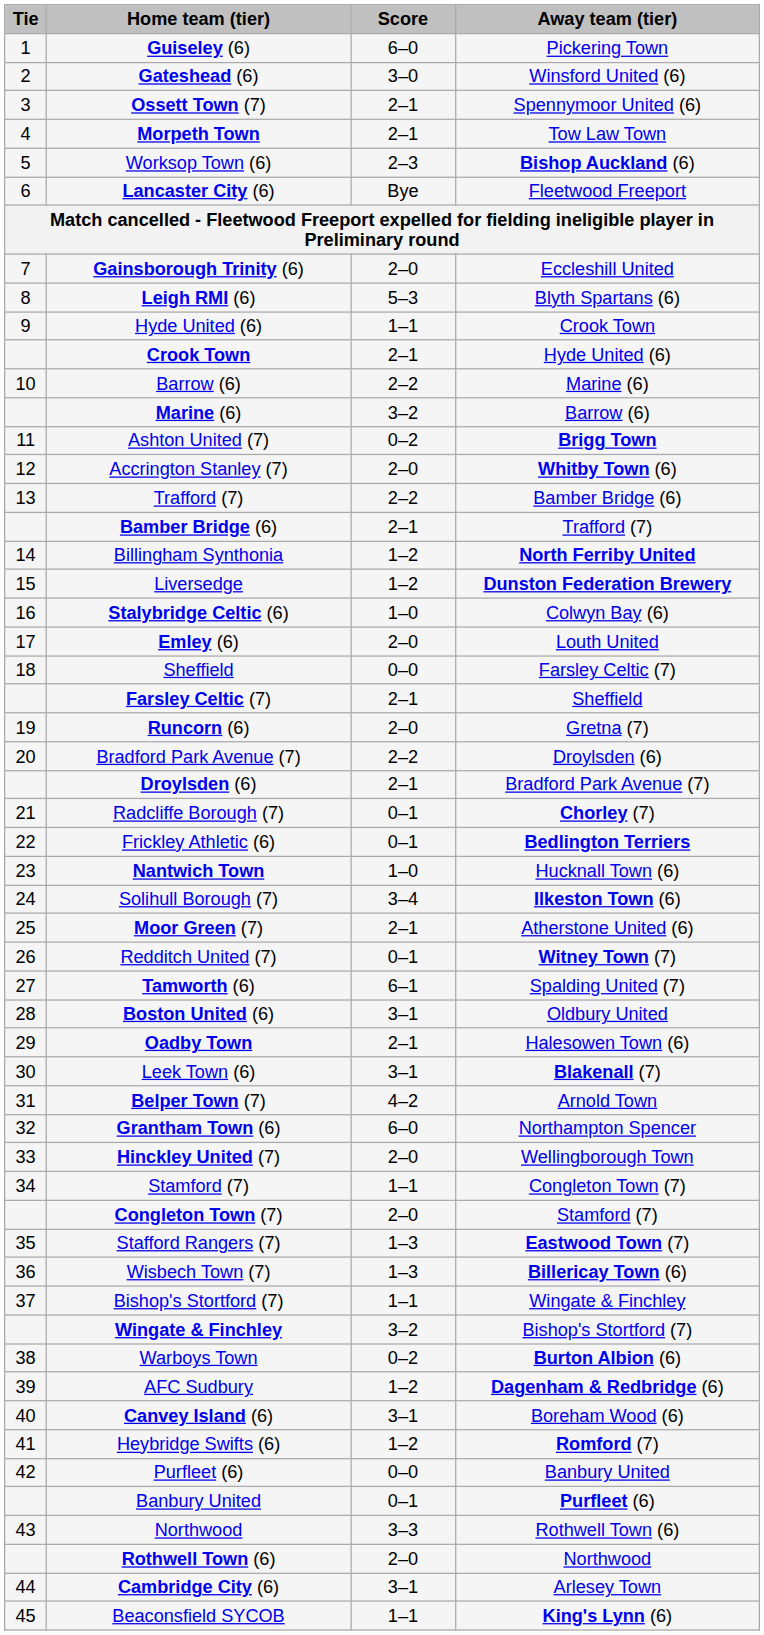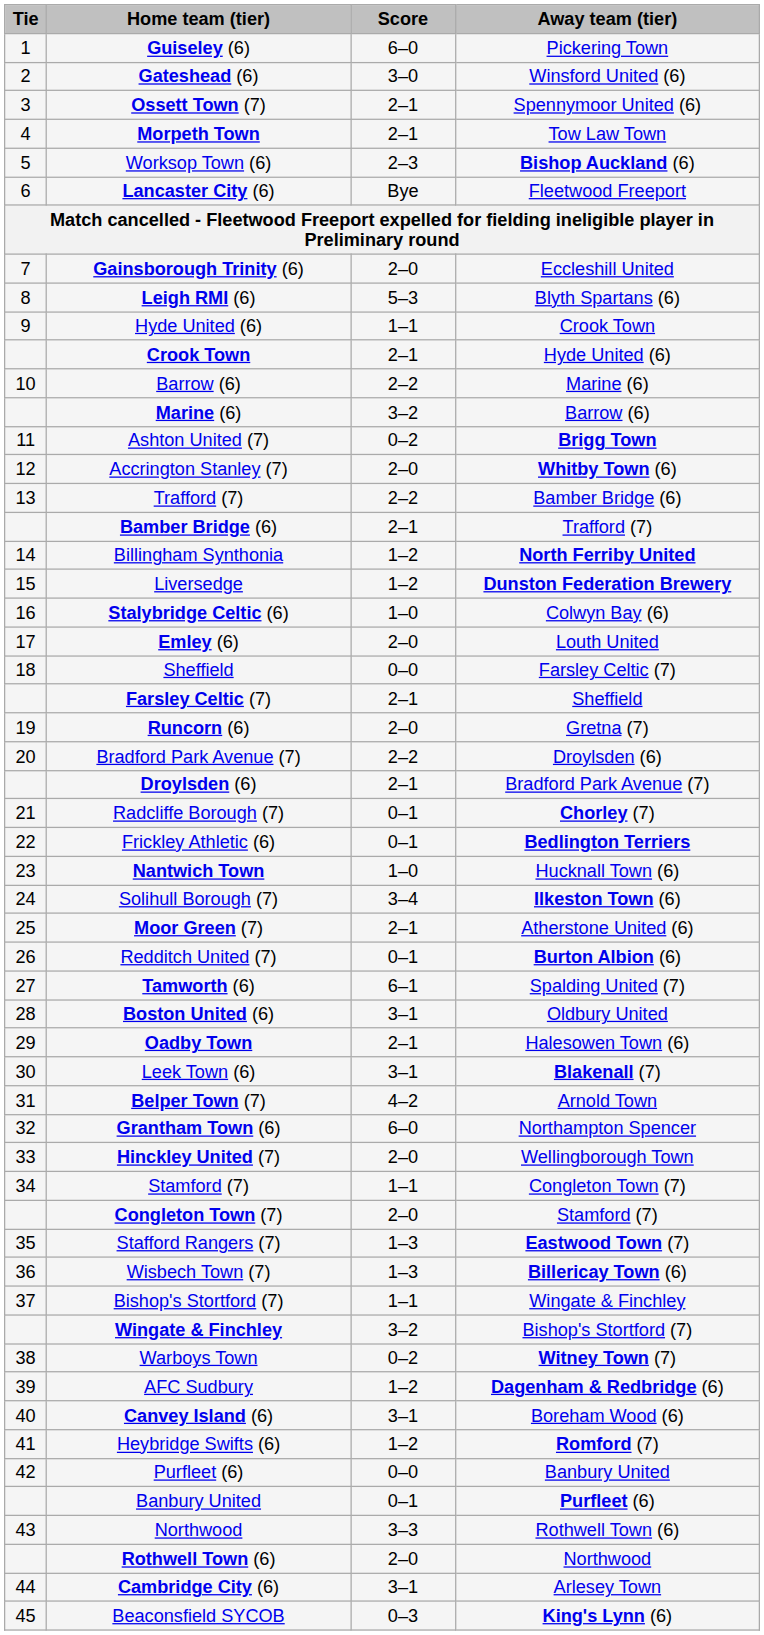Redditch United (7) | Away team (tier): Witney Town (7) -> Burton Albion (6)
Warboys Town | Away team (tier): Burton Albion (6) -> Witney Town (7)
Beaconsfield SYCOB | Score: 1–1 -> 0–3
